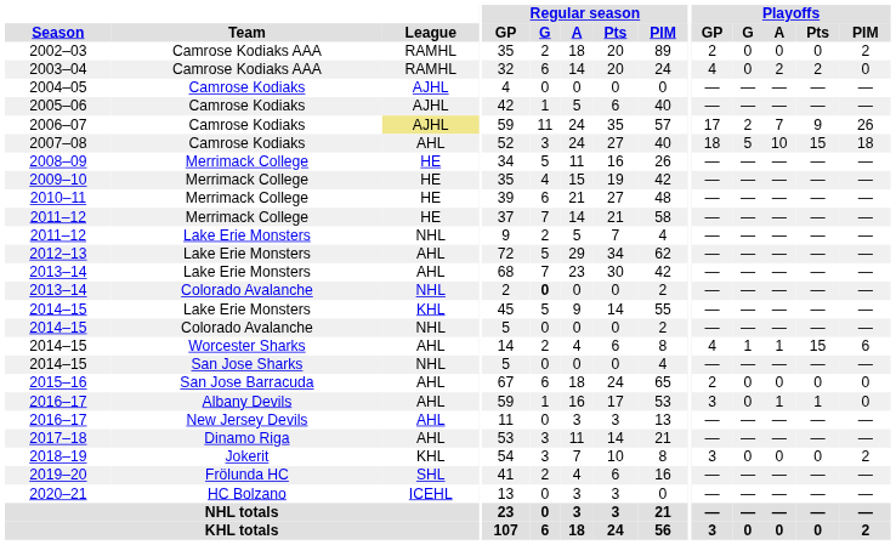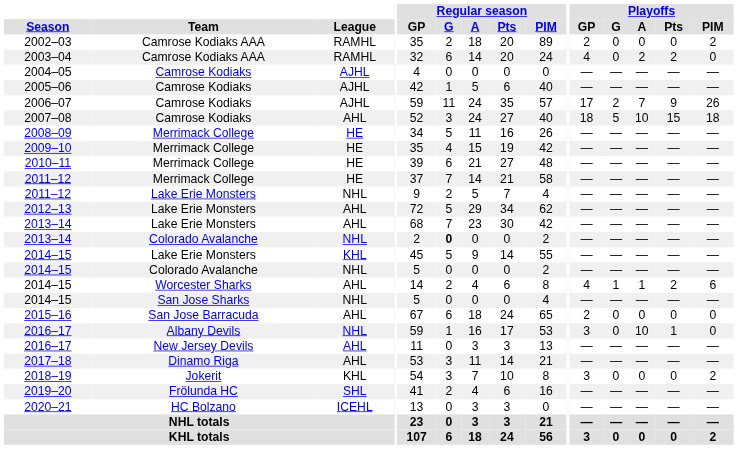2006–07 | League: khaki background -> no background
2014–15 / Worcester Sharks | Playoffs / Pts: 15 -> 2
2016–17 / Albany Devils | League: AHL -> NHL
2016–17 / Albany Devils | Playoffs / A: 1 -> 10
